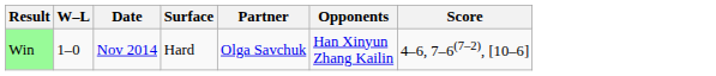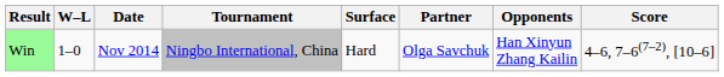+ column: Tournament | Ningbo International, China
